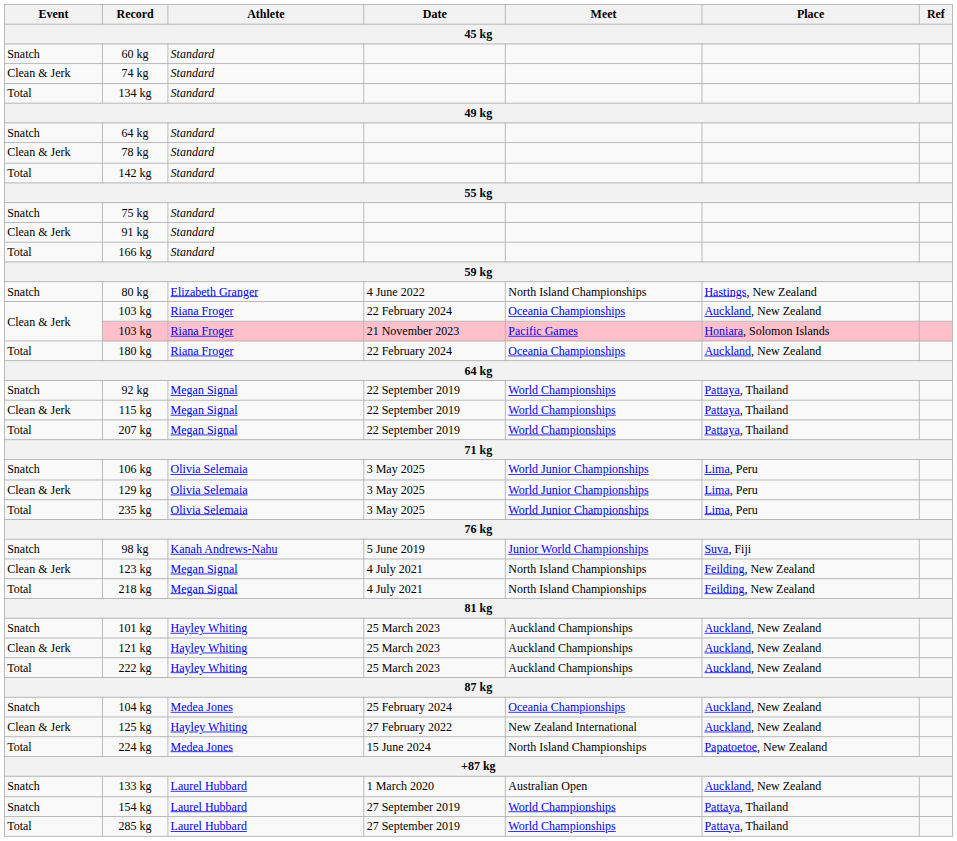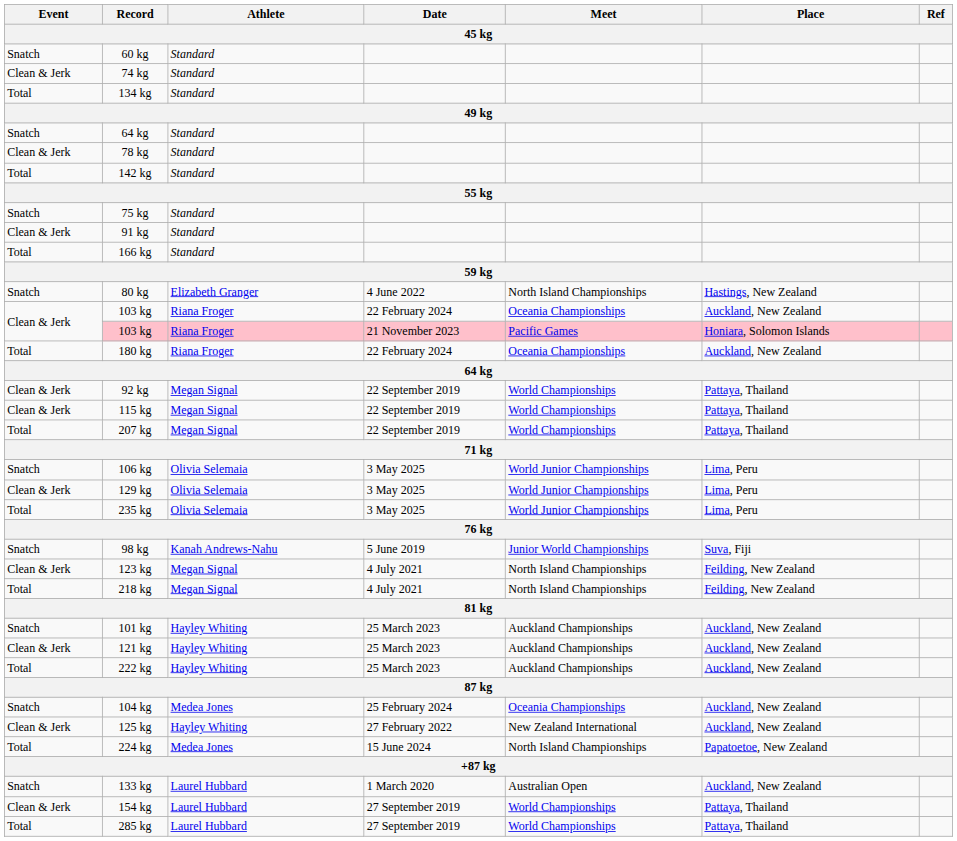92 kg | Event: Snatch -> Clean & Jerk
154 kg | Event: Snatch -> Clean & Jerk
